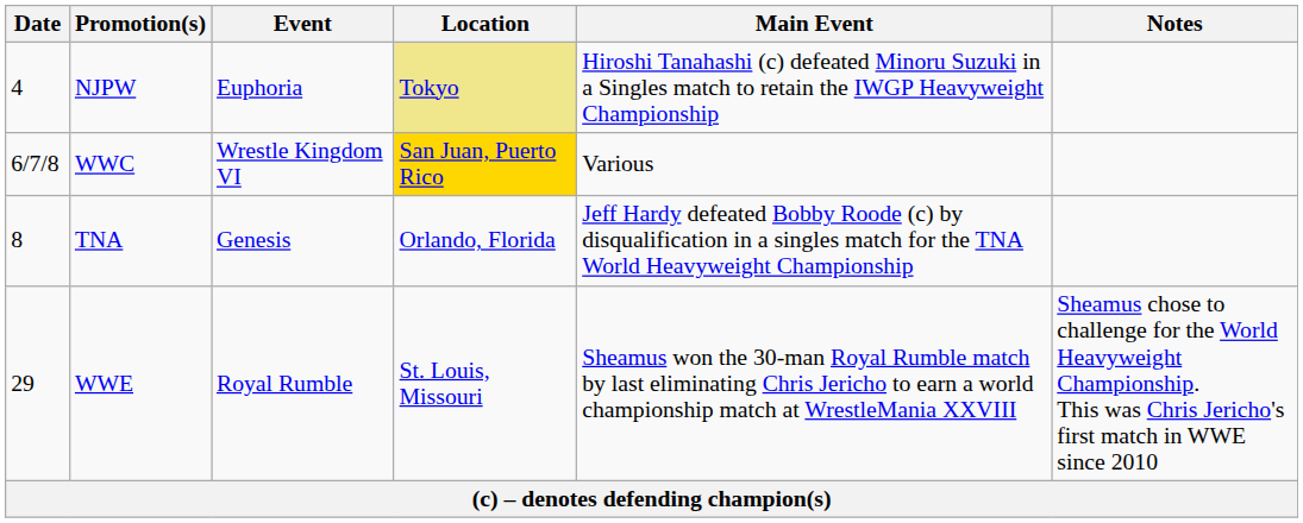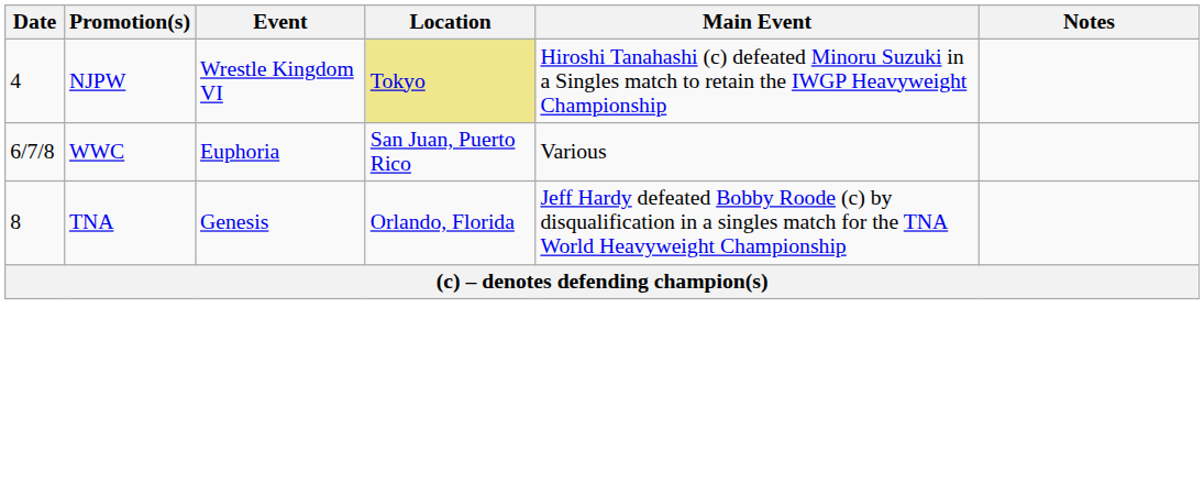NJPW | Event: Euphoria -> Wrestle Kingdom VI
WWC | Event: Wrestle Kingdom VI -> Euphoria
WWC | Location: gold background -> no background
- row: 29 | WWE | Royal Rumble | St. Louis, Missouri | Sheamus won the 30-man Royal Rumble match by last eliminating Chris Jericho to earn a world championship match at WrestleMania XXVIII | Sheamus chose to challenge for the World Heavyweight Championship. This was Chris Jericho's first match in WWE since 2010
